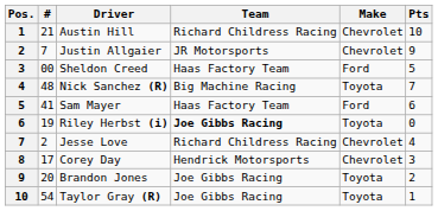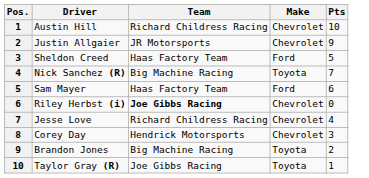- column: # | 21 | 7 | 00 | 48 | 41 | 19 | 2 | 17 | 20 | 54
Riley Herbst (i) | Make: Toyota -> Chevrolet
Brandon Jones | Team: Joe Gibbs Racing -> Big Machine Racing
